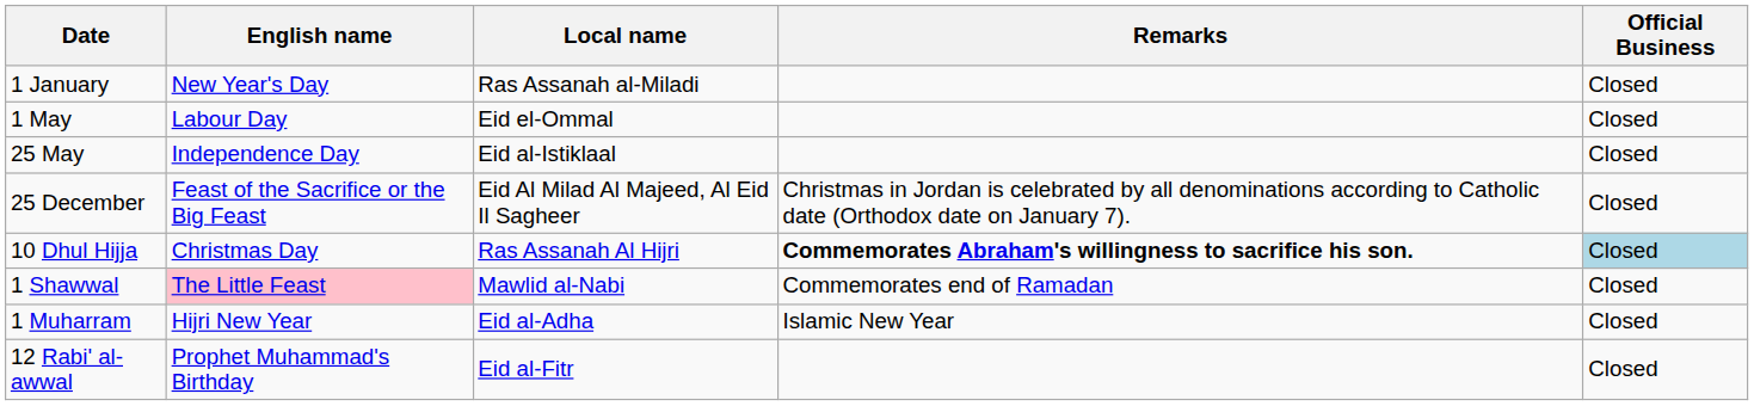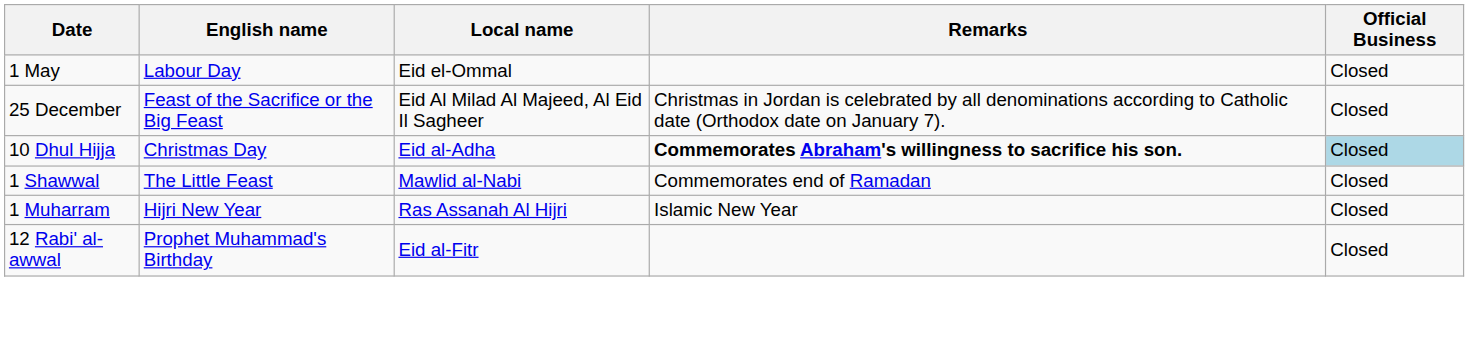- row: 1 January | New Year's Day | Ras Assanah al-Miladi | Closed
- row: 25 May | Independence Day | Eid al-Istiklaal | Closed
10 Dhul Hijja | Local name: Ras Assanah Al Hijri -> Eid al-Adha
1 Shawwal | English name: pink background -> no background
1 Muharram | Local name: Eid al-Adha -> Ras Assanah Al Hijri
